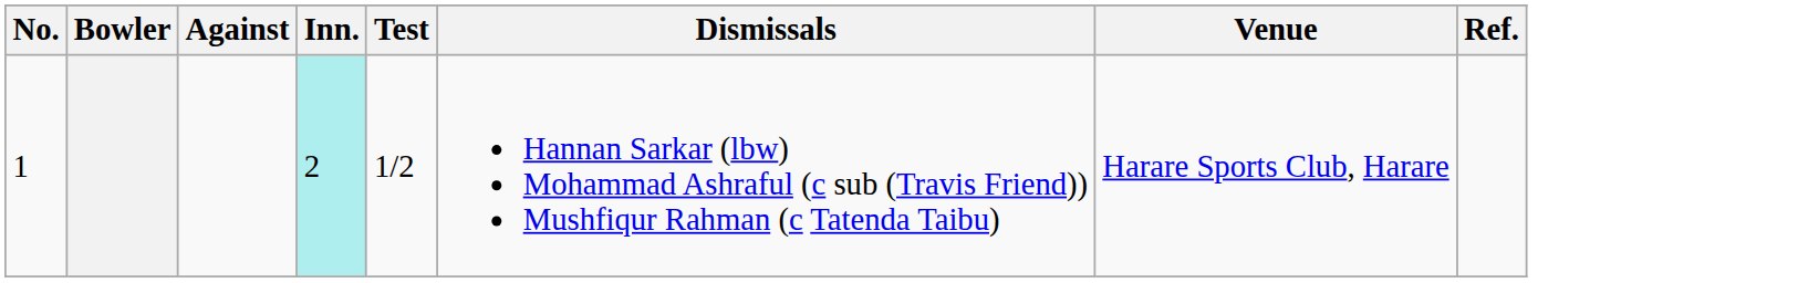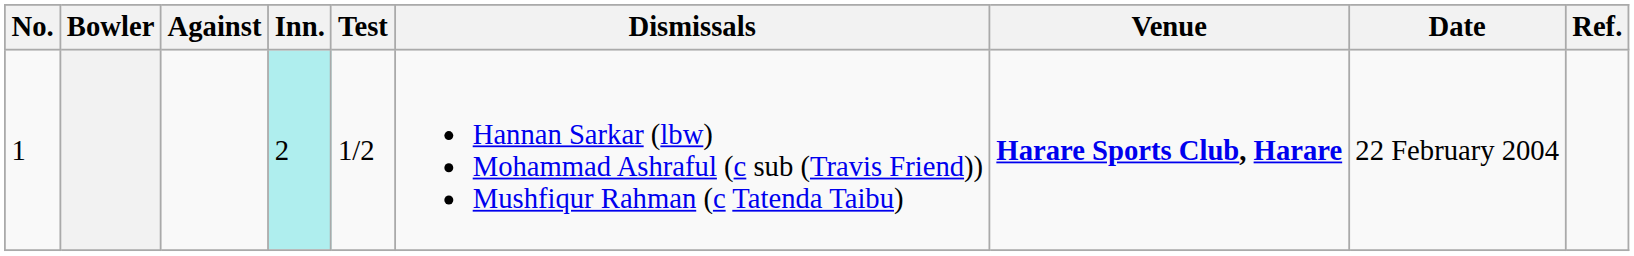+ column: Date | 22 February 2004
1 | Venue: normal -> bold
